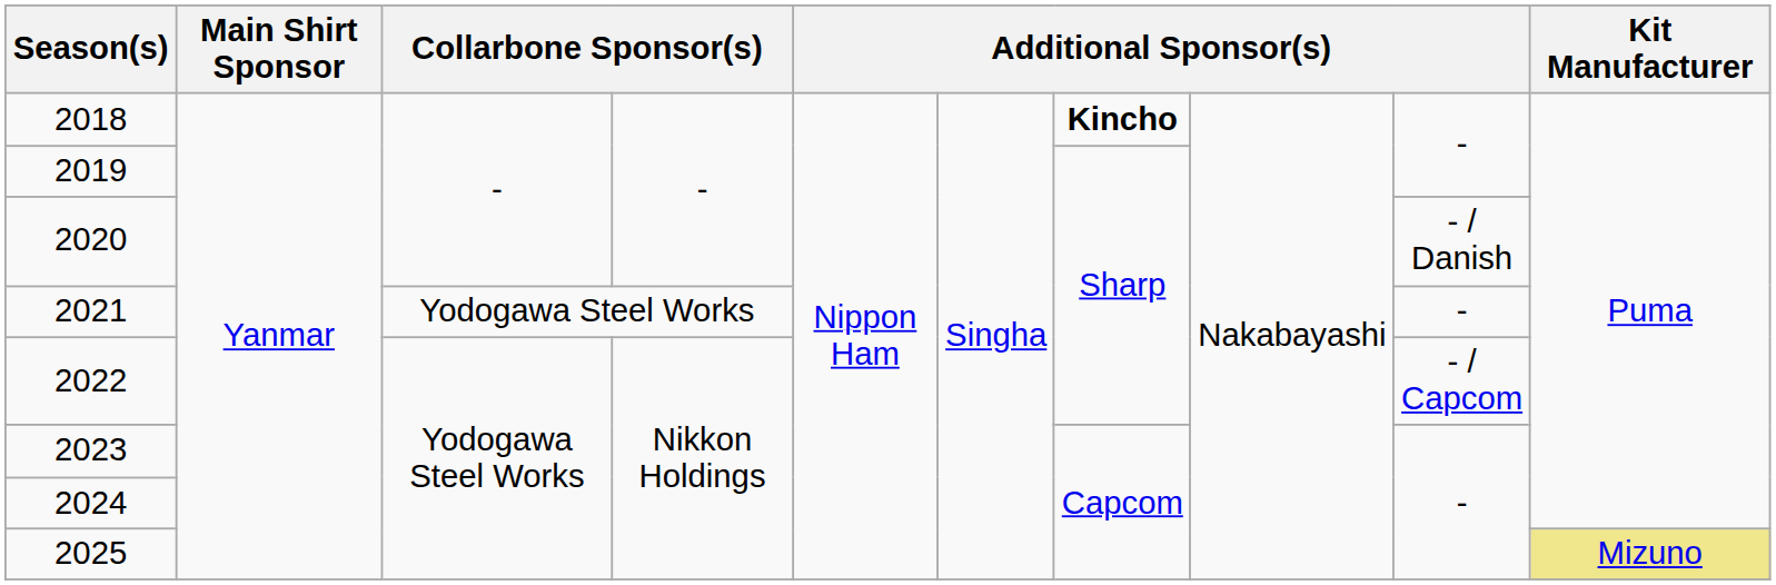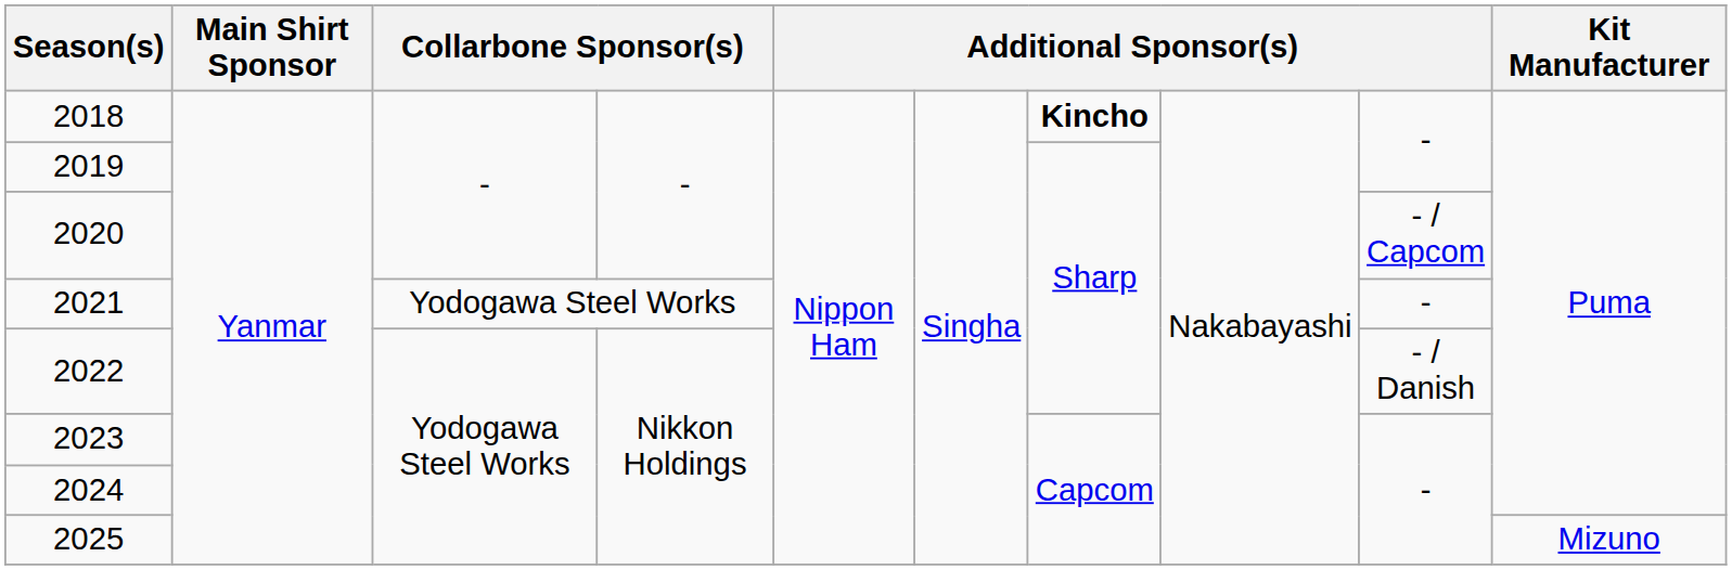2020 | column 9: - / Danish -> - / Capcom
2022 | column 9: - / Capcom -> - / Danish
2025 | Kit Manufacturer: khaki background -> no background
